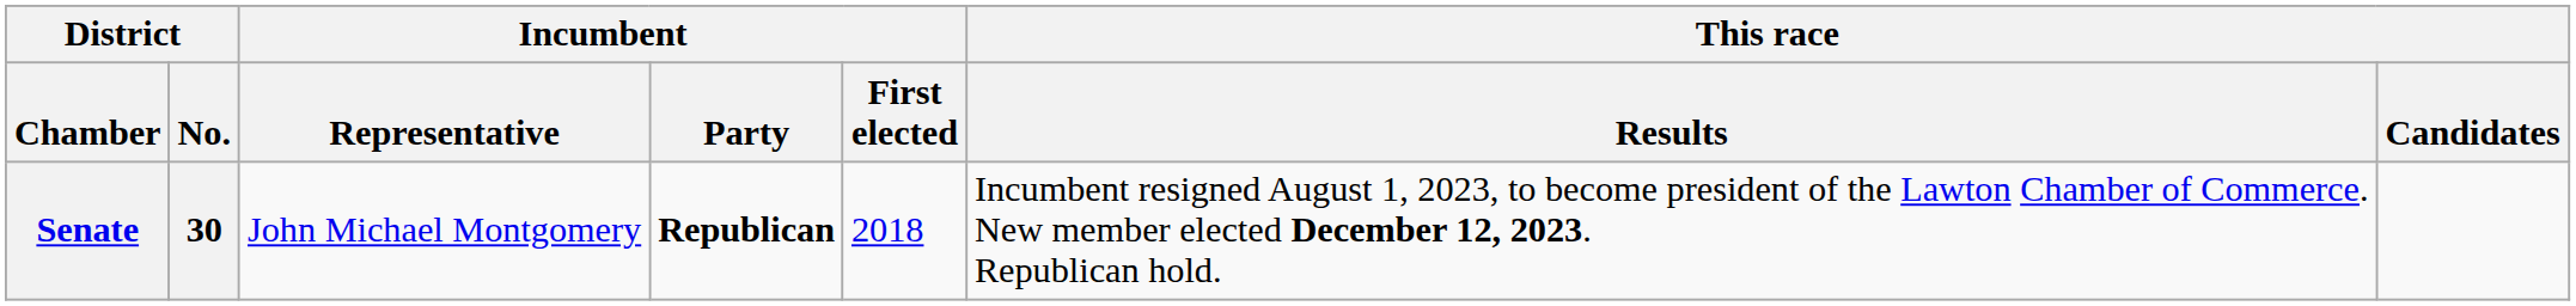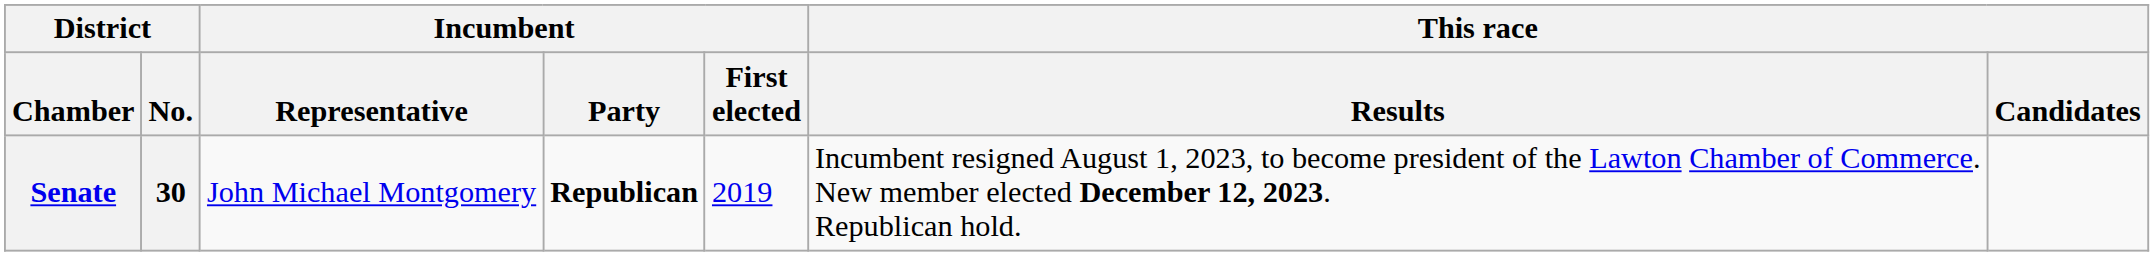Senate | Incumbent / First elected: 2018 -> 2019
